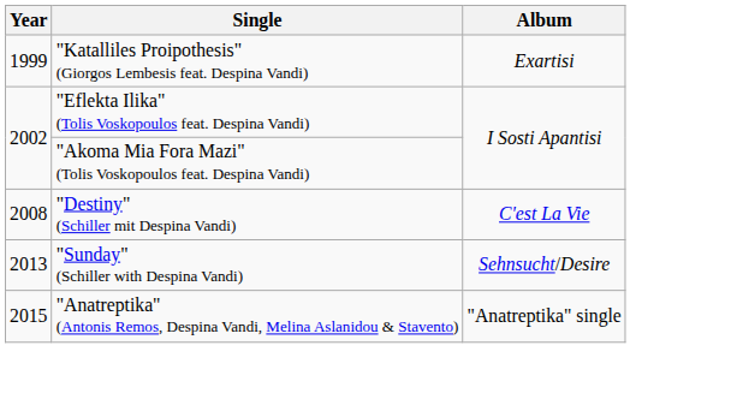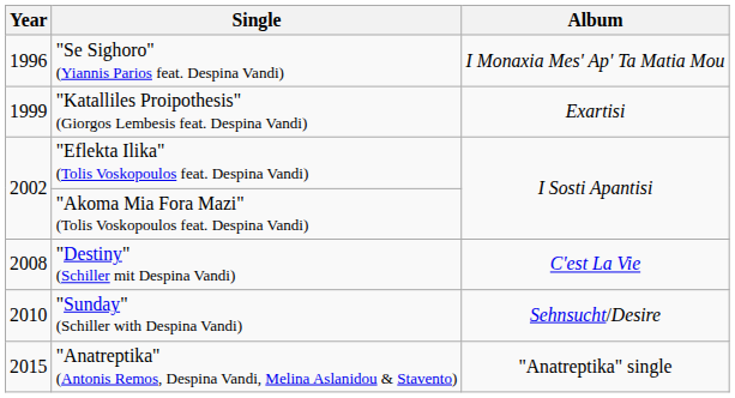+ row: 1996 | "Se Sighoro" (Yiannis Parios feat. Despina Vandi) | I Monaxia Mes' Ap' Ta Matia Mou
"Sunday" (Schiller with Despina Vandi) | Year: 2013 -> 2010
